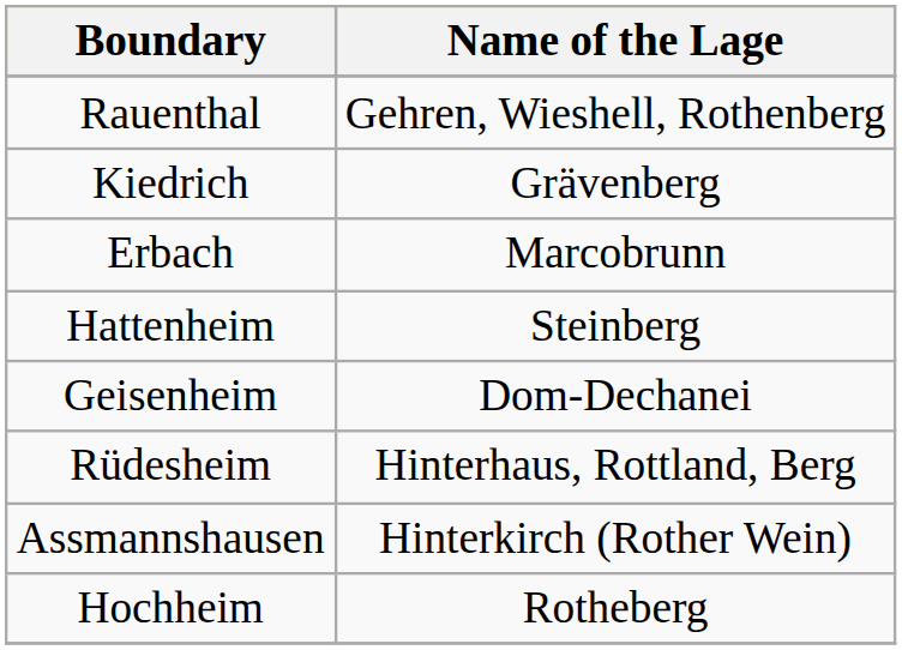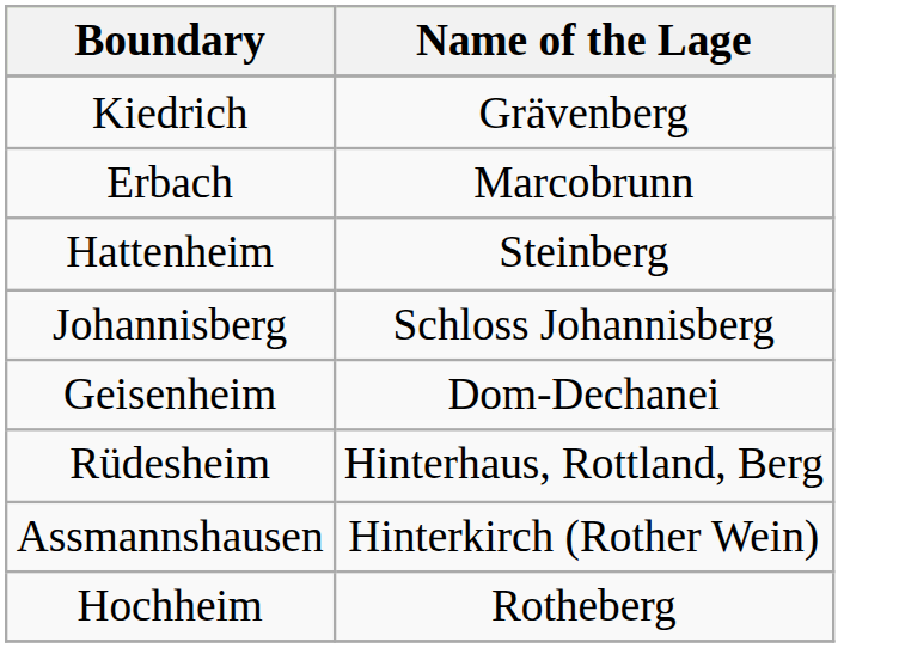- row: Rauenthal | Gehren, Wieshell, Rothenberg
+ row: Johannisberg | Schloss Johannisberg
